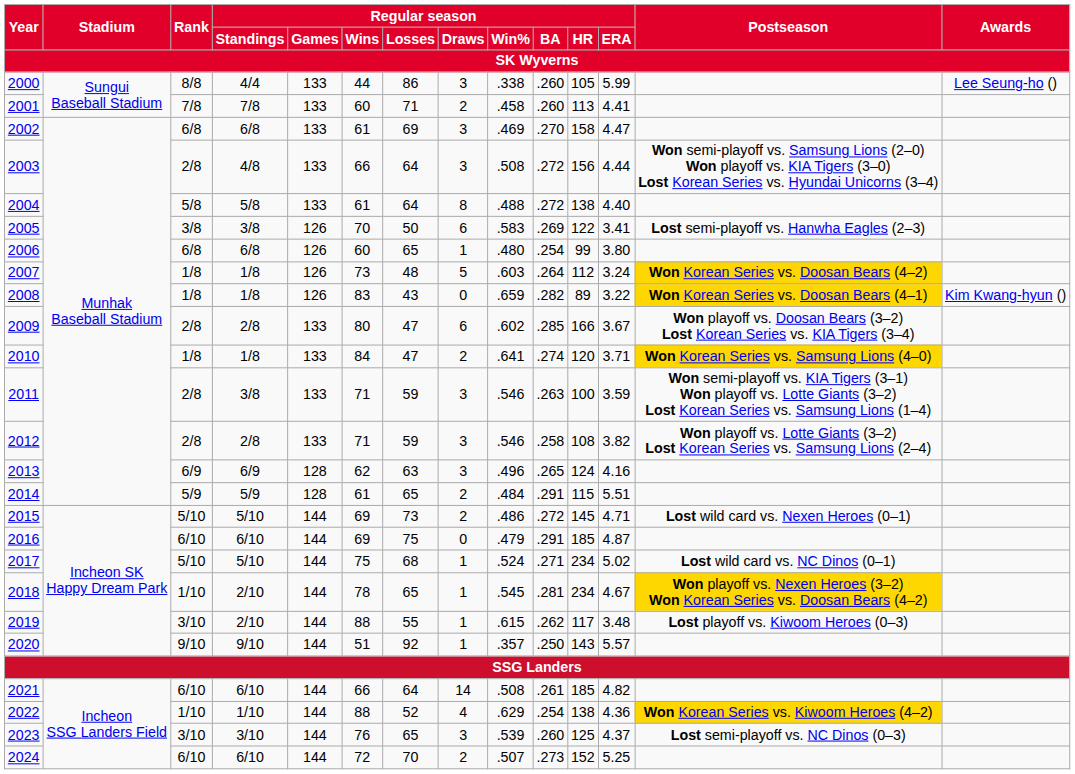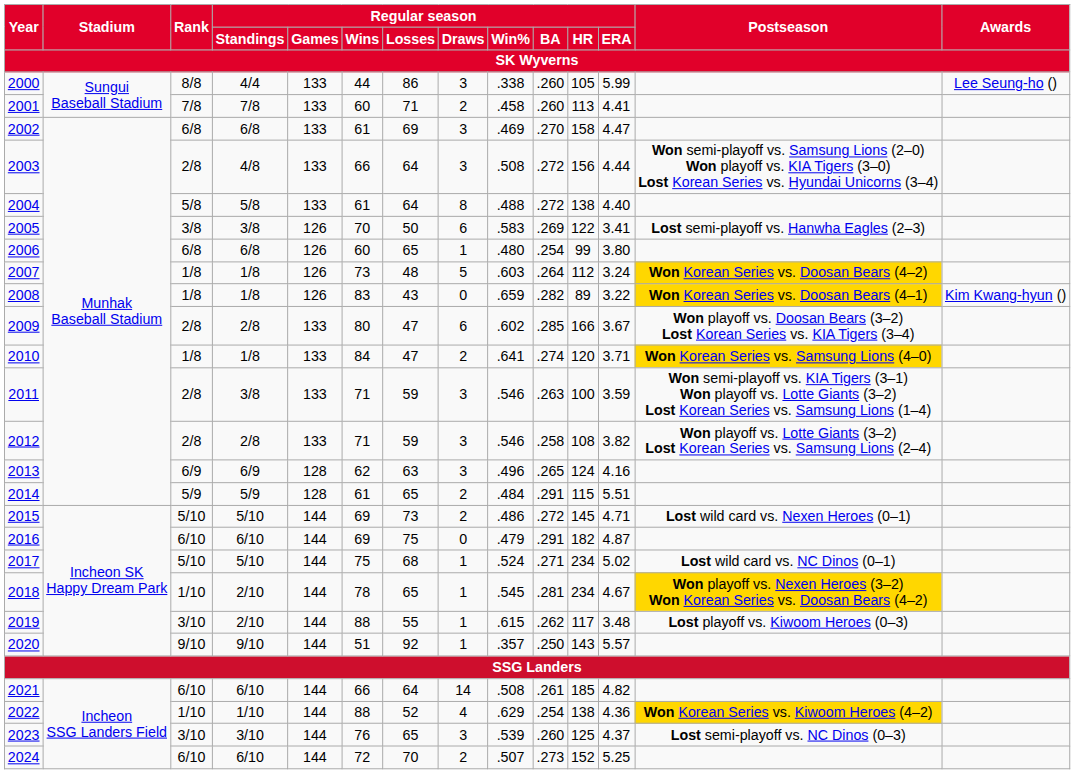2016 | Regular season / HR: 185 -> 182
